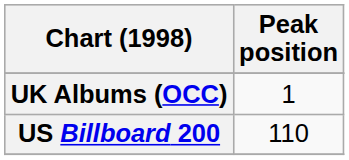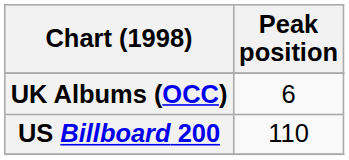UK Albums (OCC) | Peak position: 1 -> 6
